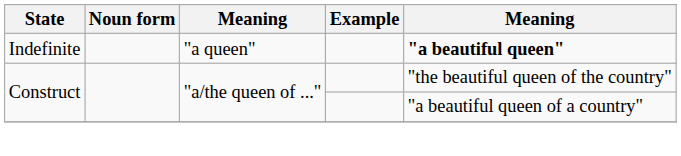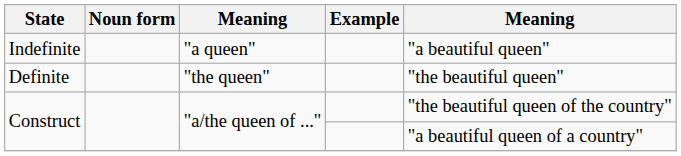Indefinite | column 5: bold -> normal
+ row: Definite | "the queen" | "the beautiful queen"
